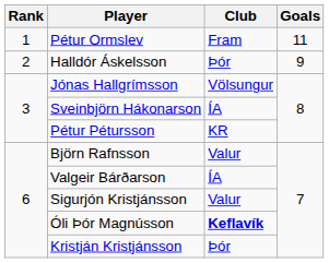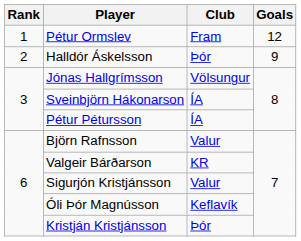Pétur Ormslev | Goals: 11 -> 12
Pétur Pétursson | Club: KR -> ÍA
Valgeir Bárðarson | Club: ÍA -> KR
Óli Þór Magnússon | Club: bold -> normal
